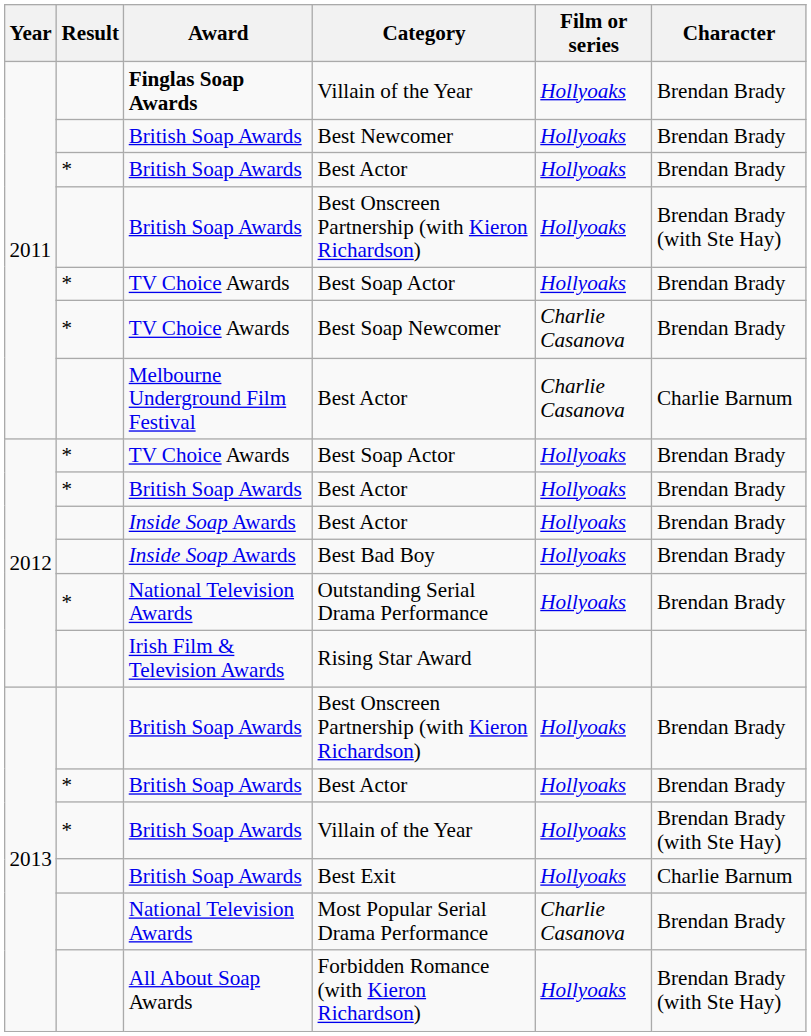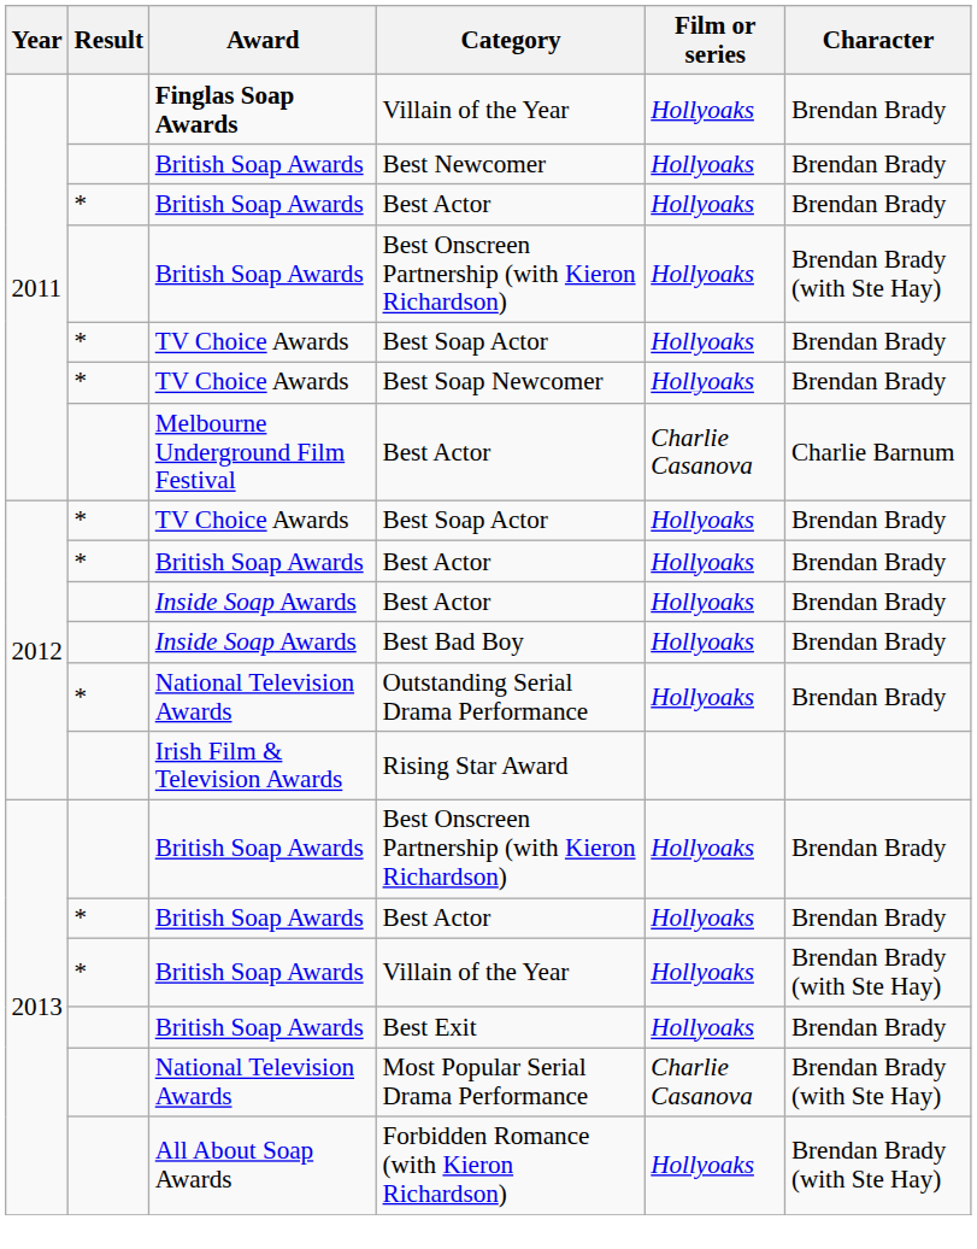Best Soap Newcomer | Film or series: Charlie Casanova -> Hollyoaks
Best Exit | Character: Charlie Barnum -> Brendan Brady
Most Popular Serial Drama Performance | Character: Brendan Brady -> Brendan Brady (with Ste Hay)
